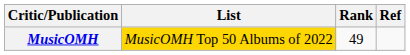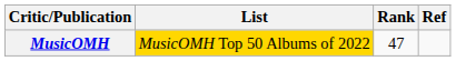MusicOMH | Rank: 49 -> 47
